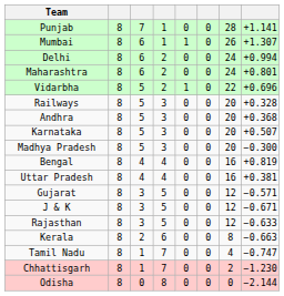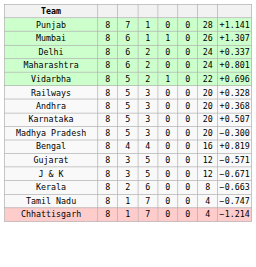Delhi | column 8: +0.994 -> +0.337
- row: Uttar Pradesh | 8 | 4 | 4 | 0 | 0 | 16 | +0.381
- row: Rajasthan | 8 | 3 | 5 | 0 | 0 | 12 | −0.633
Chhattisgarh | column 7: 2 -> 4
Chhattisgarh | column 8: −1.230 -> −1.214
- row: Odisha | 8 | 0 | 8 | 0 | 0 | 0 | −2.144
